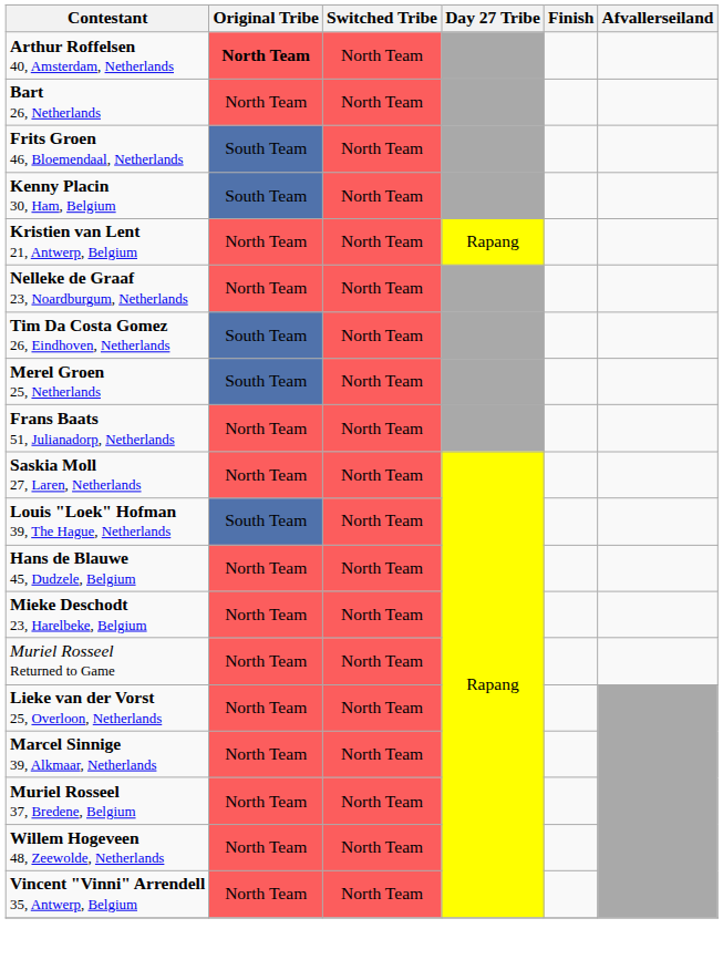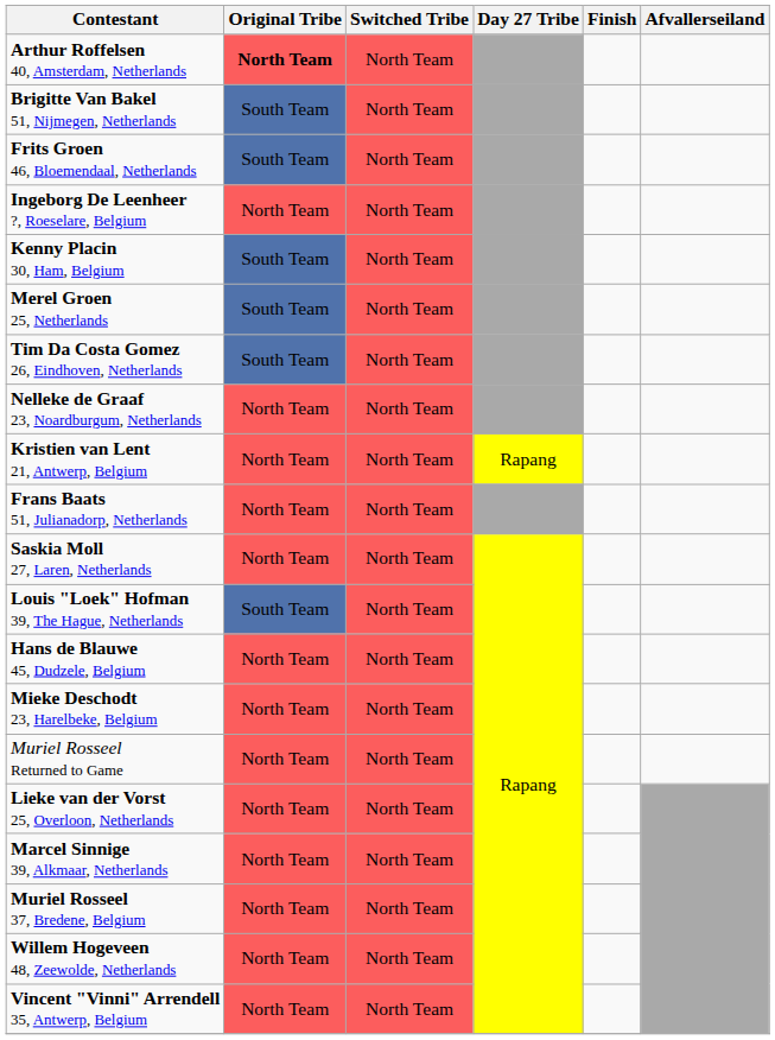- row: Bart 26, Netherlands | North Team | North Team
+ row: Brigitte Van Bakel 51, Nijmegen, Netherlands | South Team | North Team
+ row: Ingeborg De Leenheer ?, Roeselare, Belgium | North Team | North Team
rows swapped: Merel Groen 25, Netherlands <-> Kristien van Lent 21, Antwerp, Belgium
rows swapped: Tim Da Costa Gomez 26, Eindhoven, Netherlands <-> Nelleke de Graaf 23, Noardburgum, Netherlands
